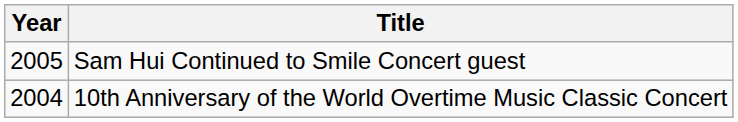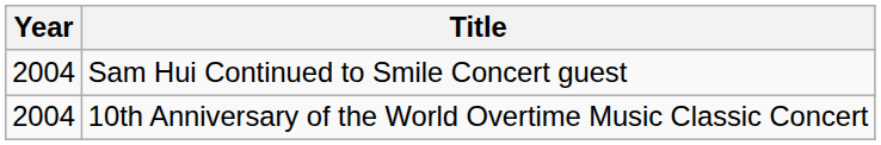Sam Hui Continued to Smile Concert guest | Year: 2005 -> 2004
